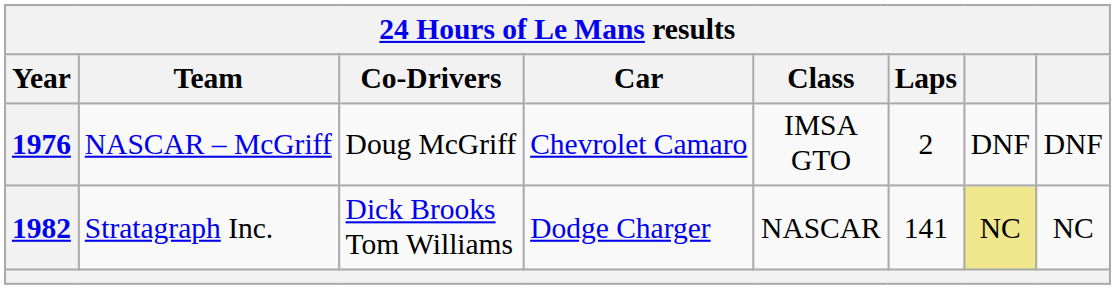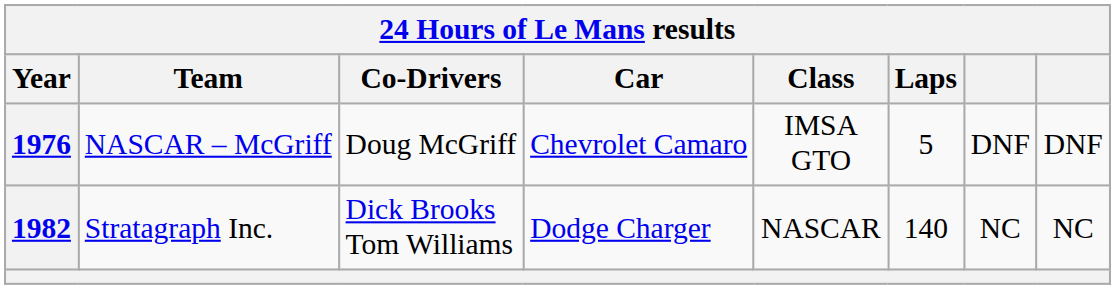1976 | Laps: 2 -> 5
1982 | Laps: 141 -> 140
1982 | column 7: khaki background -> no background
